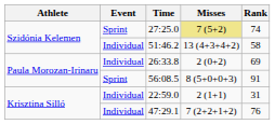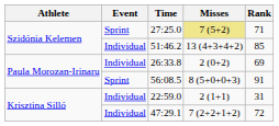27:25.0 | Rank: 74 -> 71
51:46.2 | Rank: 58 -> 85
47:29.1 | Rank: 76 -> 72
